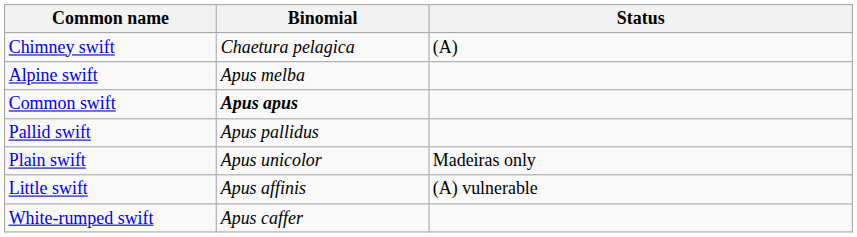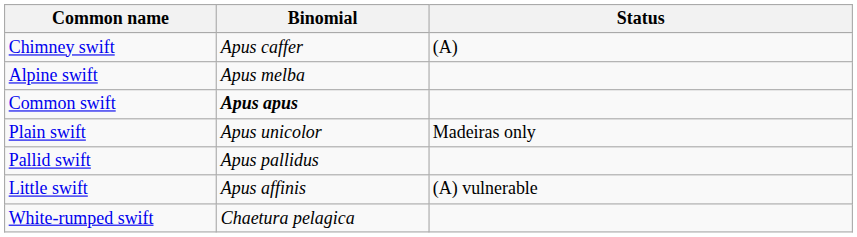Chimney swift | Binomial: Chaetura pelagica -> Apus caffer
rows swapped: Plain swift <-> Pallid swift
White-rumped swift | Binomial: Apus caffer -> Chaetura pelagica
